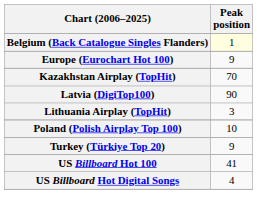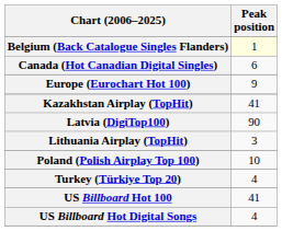+ row: Canada (Hot Canadian Digital Singles) | 6
Kazakhstan Airplay (TopHit) | Peak position: 70 -> 41
Turkey (Türkiye Top 20) | Peak position: 9 -> 4
